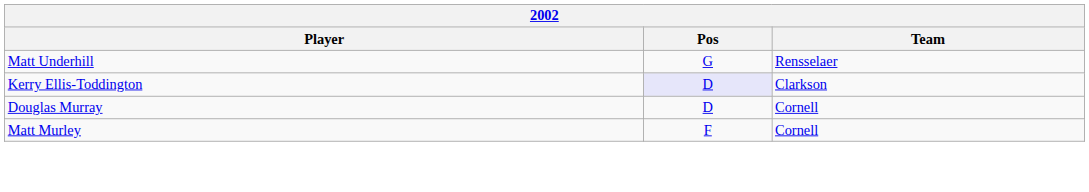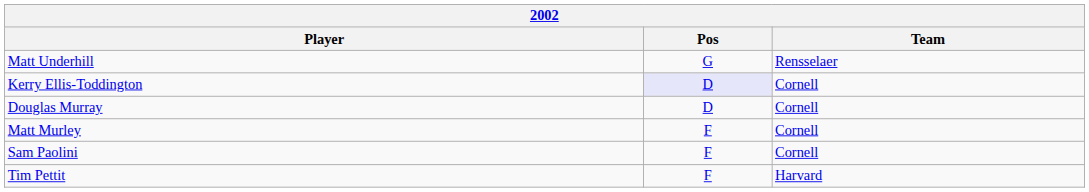Kerry Ellis-Toddington | Team: Clarkson -> Cornell
+ row: Sam Paolini | F | Cornell
+ row: Tim Pettit | F | Harvard
